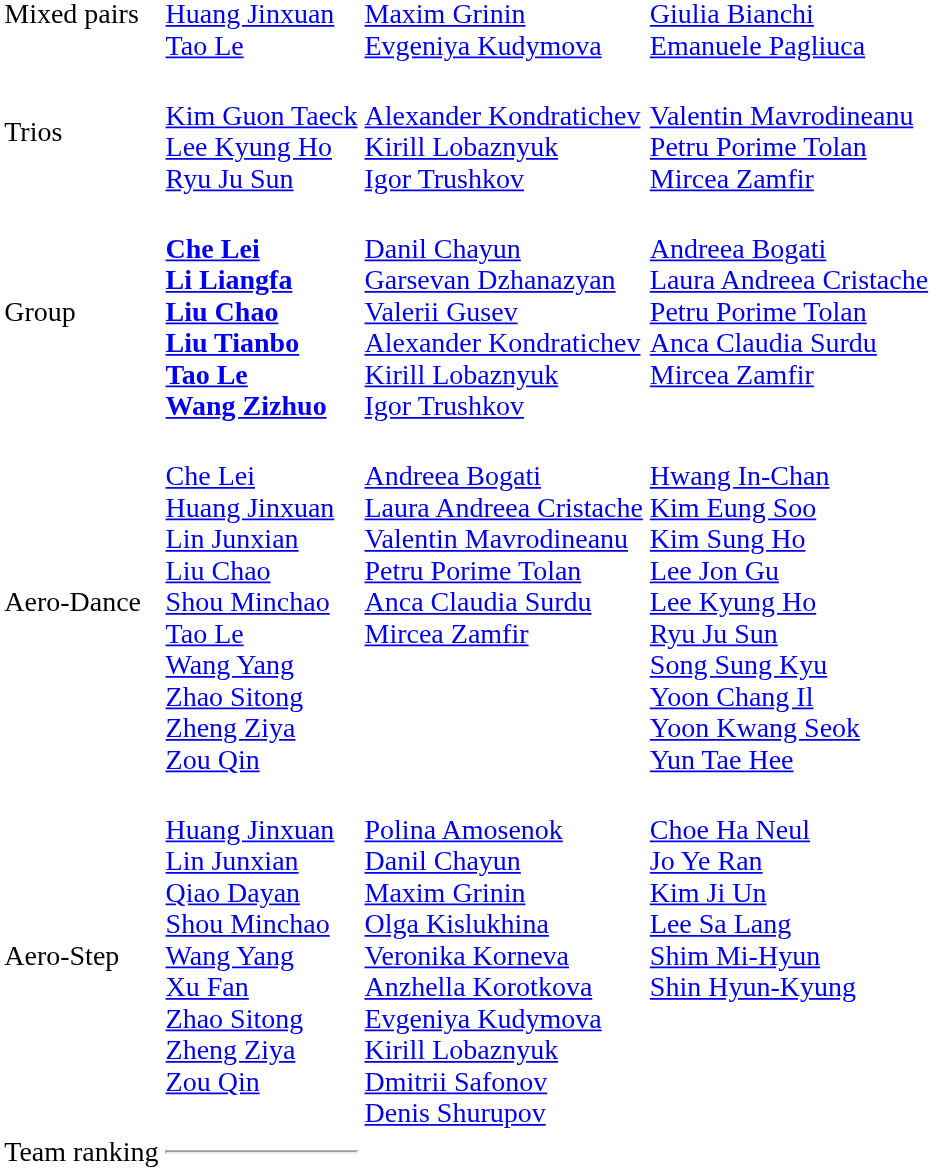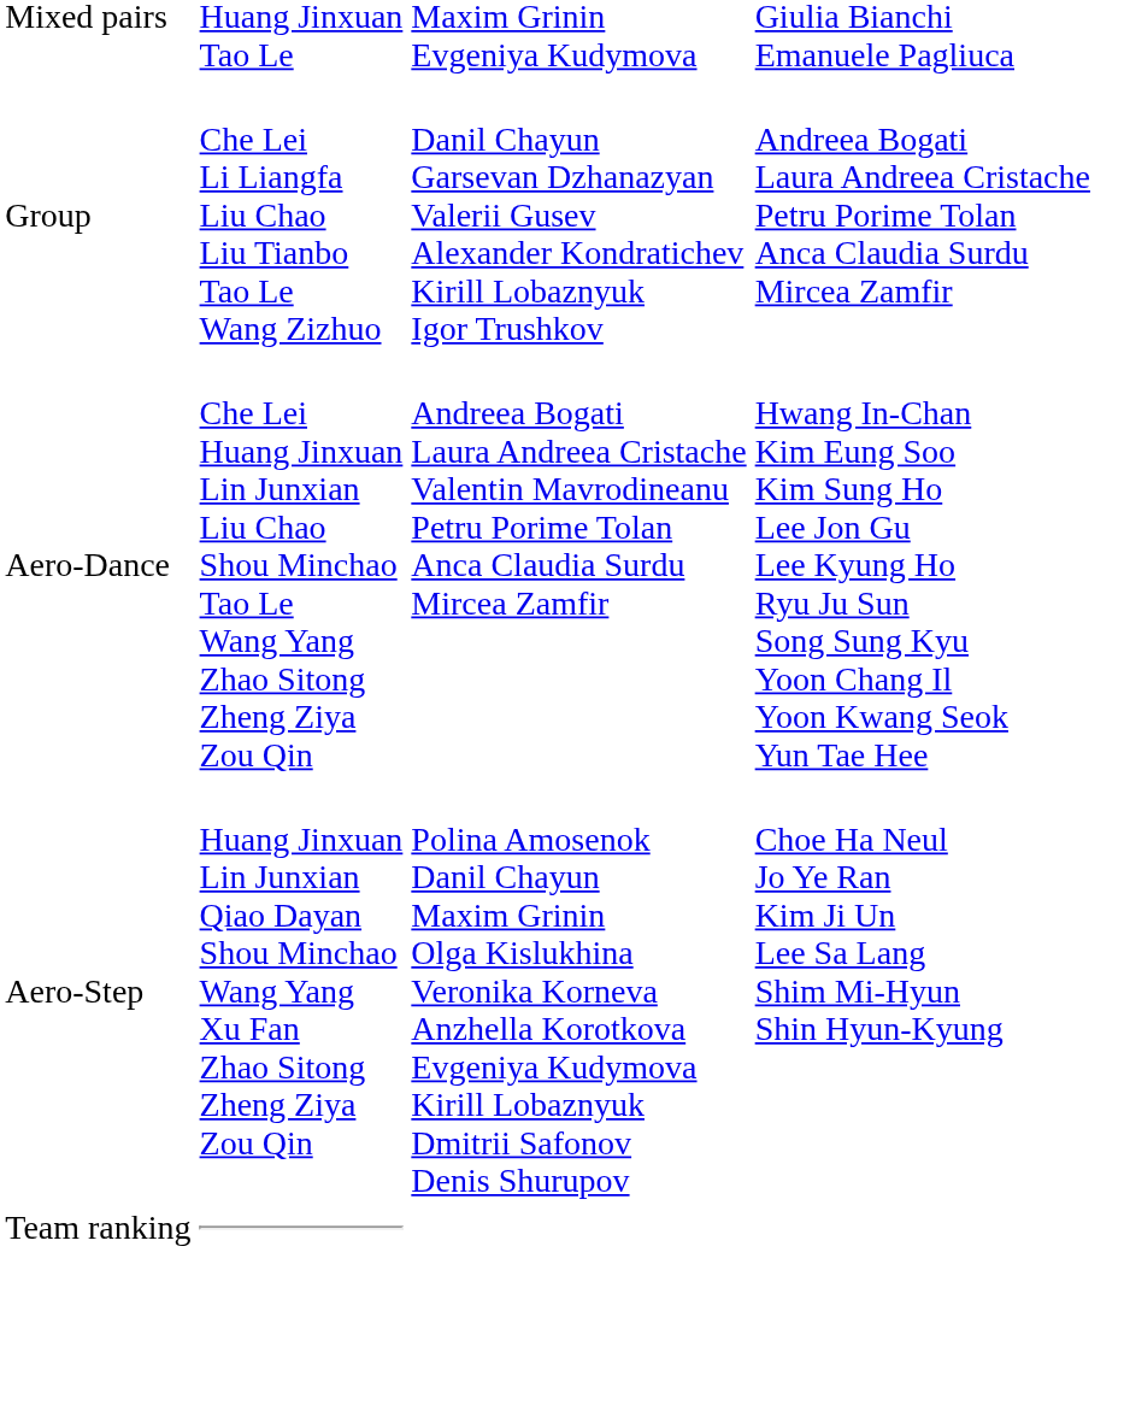- row: Trios | Kim Guon Taeck Lee Kyung Ho Ryu Ju Sun | Alexander Kondratichev Kirill Lobaznyuk Igor Trushkov | Valentin Mavrodineanu Petru Porime Tolan Mircea Zamfir
Group | column 2: bold -> normal
